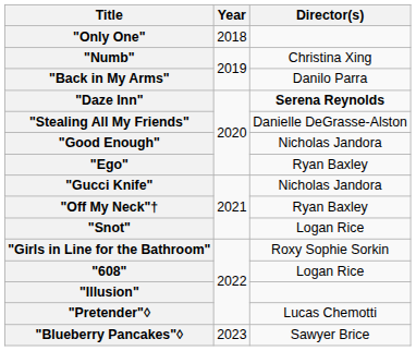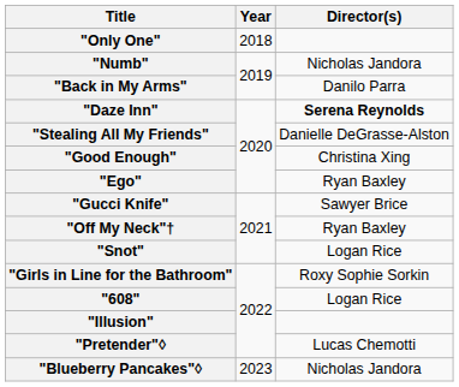"Numb" | Director(s): Christina Xing -> Nicholas Jandora
"Good Enough" | Director(s): Nicholas Jandora -> Christina Xing
"Gucci Knife" | Director(s): Nicholas Jandora -> Sawyer Brice
"Blueberry Pancakes"◊ | Director(s): Sawyer Brice -> Nicholas Jandora
